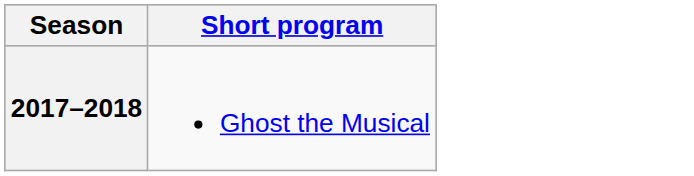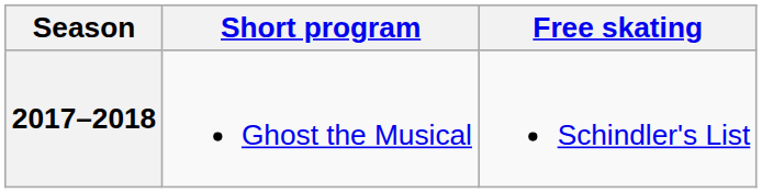+ column: Free skating | Schindler's List
